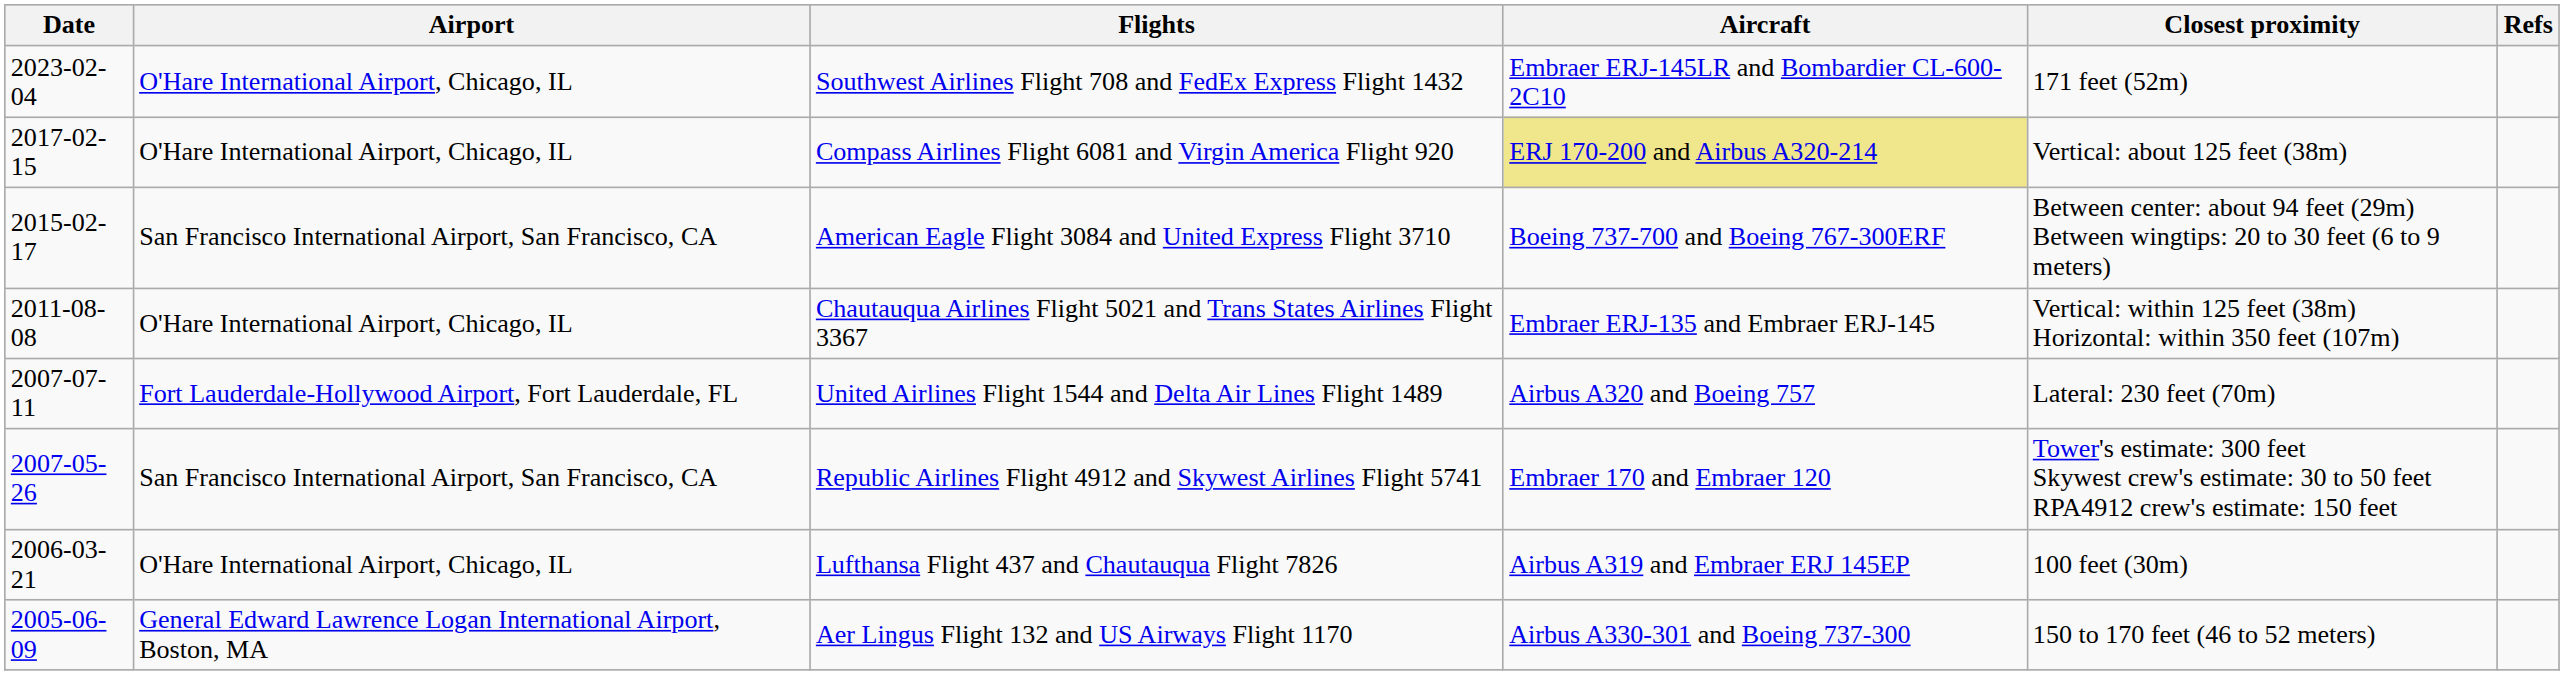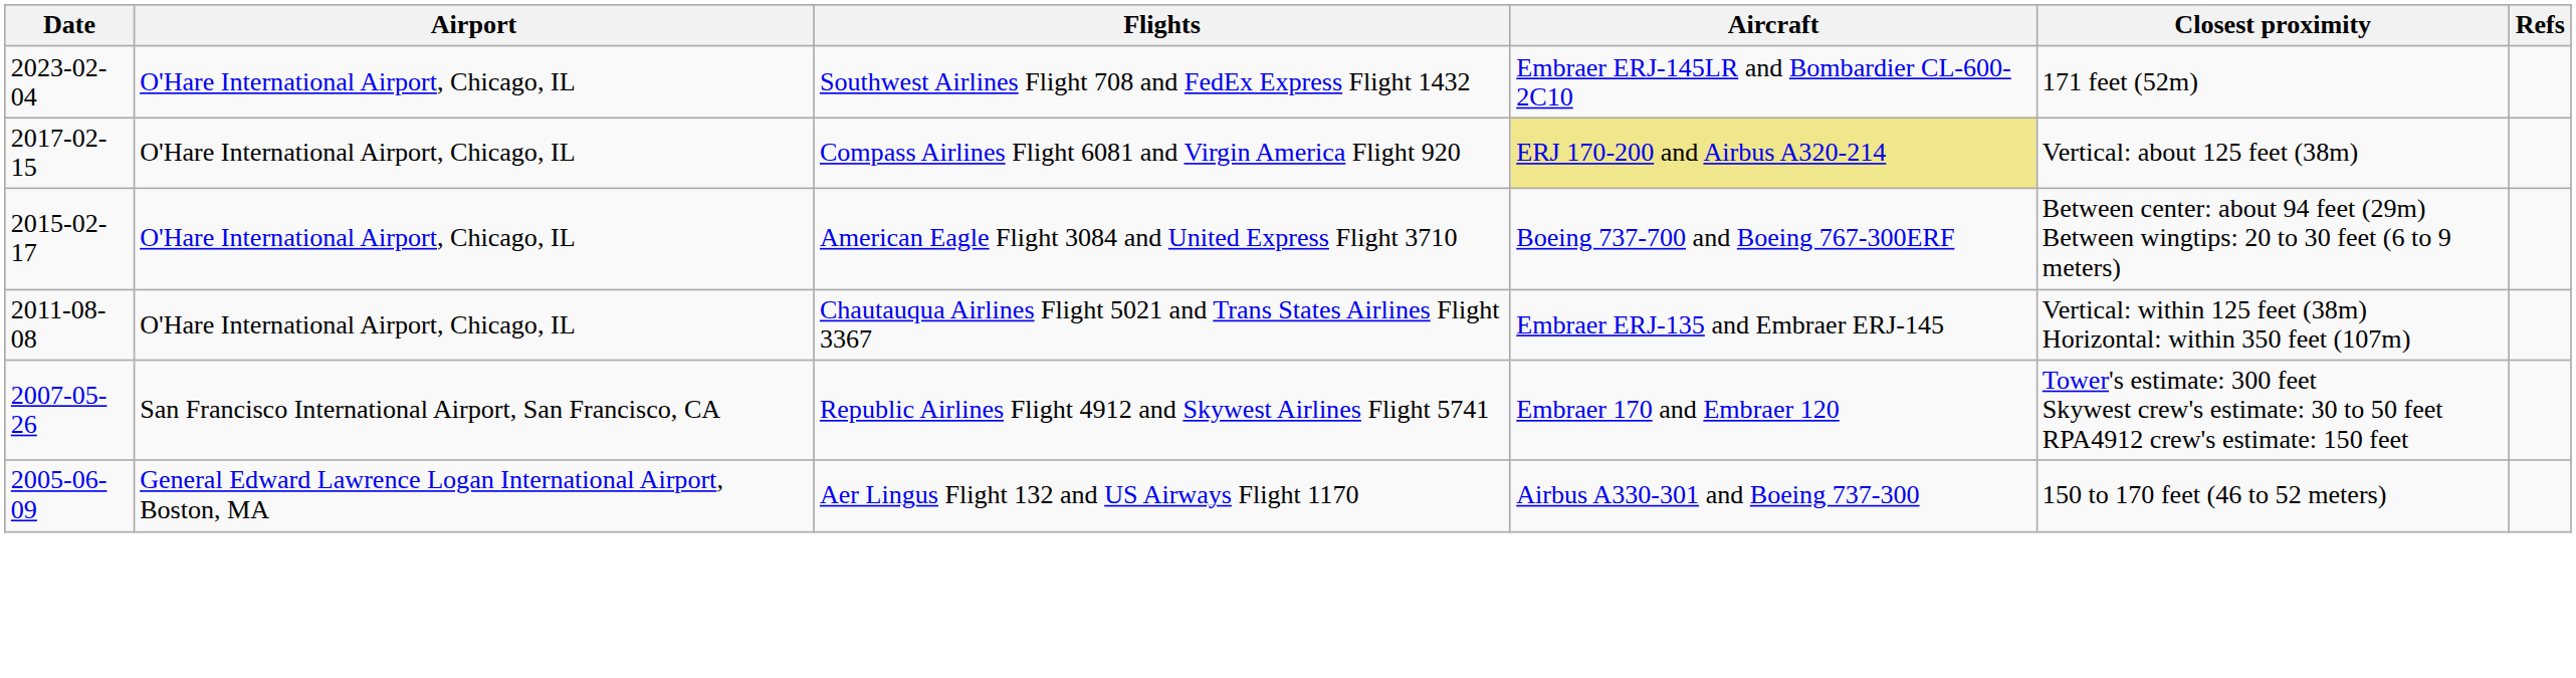American Eagle Flight 3084 and United Express Flight 3710 | Airport: San Francisco International Airport, San Francisco, CA -> O'Hare International Airport, Chicago, IL
- row: 2007-07-11 | Fort Lauderdale-Hollywood Airport, Fort Lauderdale, FL | United Airlines Flight 1544 and Delta Air Lines Flight 1489 | Airbus A320 and Boeing 757 | Lateral: 230 feet (70m)
- row: 2006-03-21 | O'Hare International Airport, Chicago, IL | Lufthansa Flight 437 and Chautauqua Flight 7826 | Airbus A319 and Embraer ERJ 145EP | 100 feet (30m)
